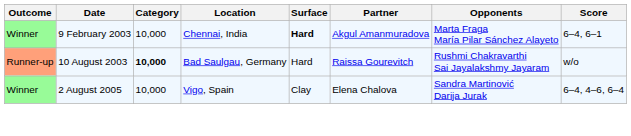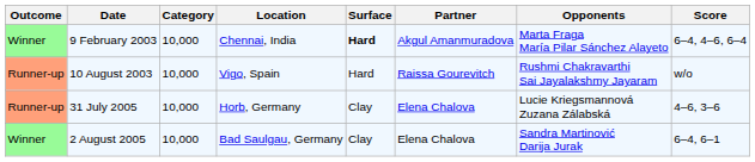9 February 2003 | Score: 6–4, 6–1 -> 6–4, 4–6, 6–4
10 August 2003 | Category: bold -> normal
10 August 2003 | Location: Bad Saulgau, Germany -> Vigo, Spain
+ row: Runner-up | 31 July 2005 | 10,000 | Horb, Germany | Clay | Elena Chalova | Lucie Kriegsmannová Zuzana Zálabská | 4–6, 3–6
2 August 2005 | Location: Vigo, Spain -> Bad Saulgau, Germany
2 August 2005 | Score: 6–4, 4–6, 6–4 -> 6–4, 6–1
